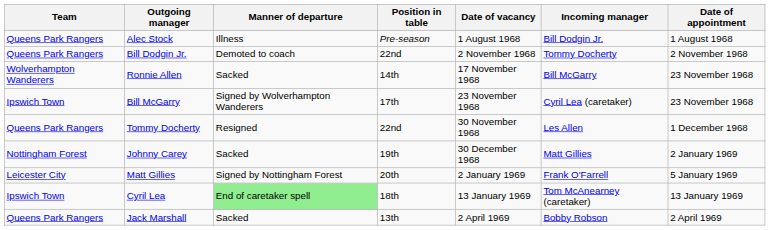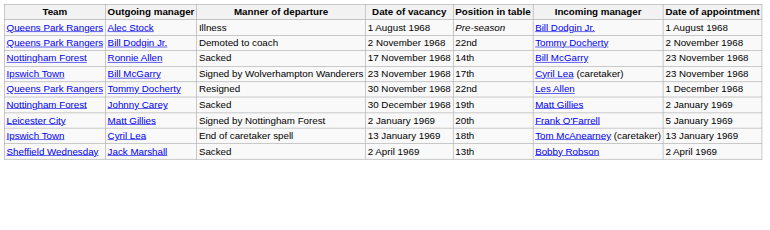columns swapped: Date of vacancy <-> Position in table
Ronnie Allen | Team: Wolverhampton Wanderers -> Nottingham Forest
Cyril Lea | Manner of departure: lightgreen background -> no background
Jack Marshall | Team: Queens Park Rangers -> Sheffield Wednesday
